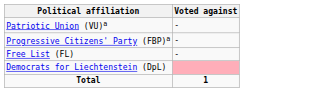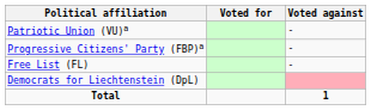+ column: Voted for
